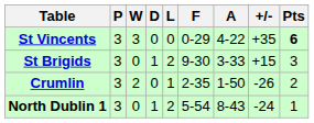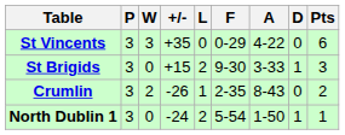columns swapped: D <-> +/-
St Vincents | Pts: bold -> normal
Crumlin | A: 1-50 -> 8-43
North Dublin 1 | A: 8-43 -> 1-50
